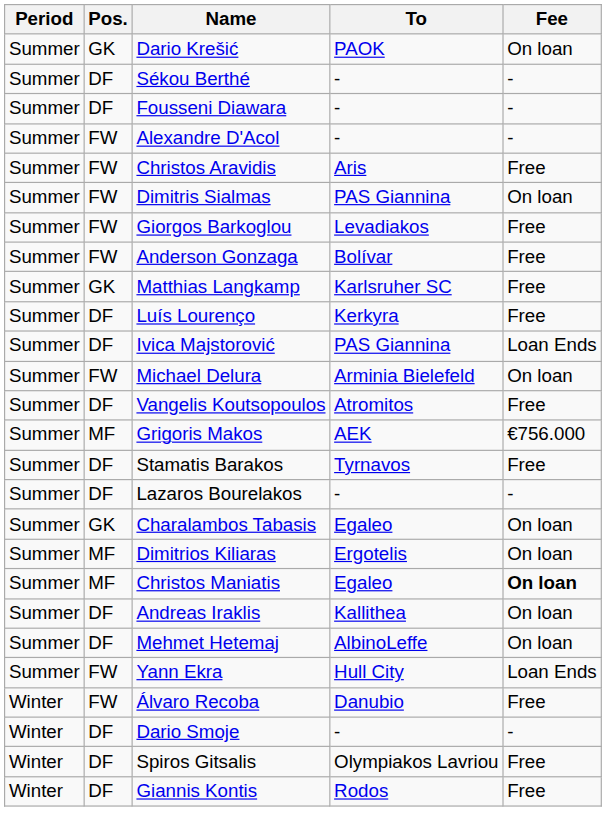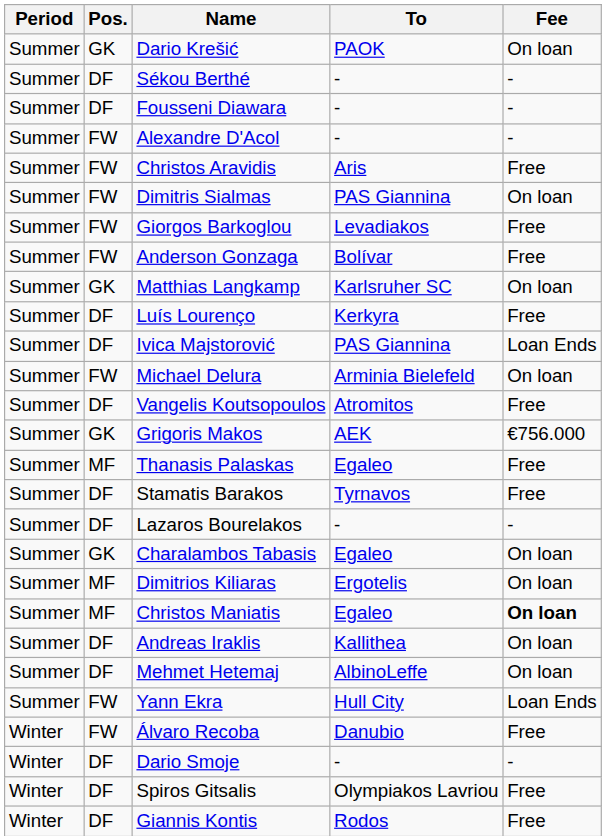Matthias Langkamp | Fee: Free -> On loan
Grigoris Makos | Pos.: MF -> GK
+ row: Summer | MF | Thanasis Palaskas | Egaleo | Free
